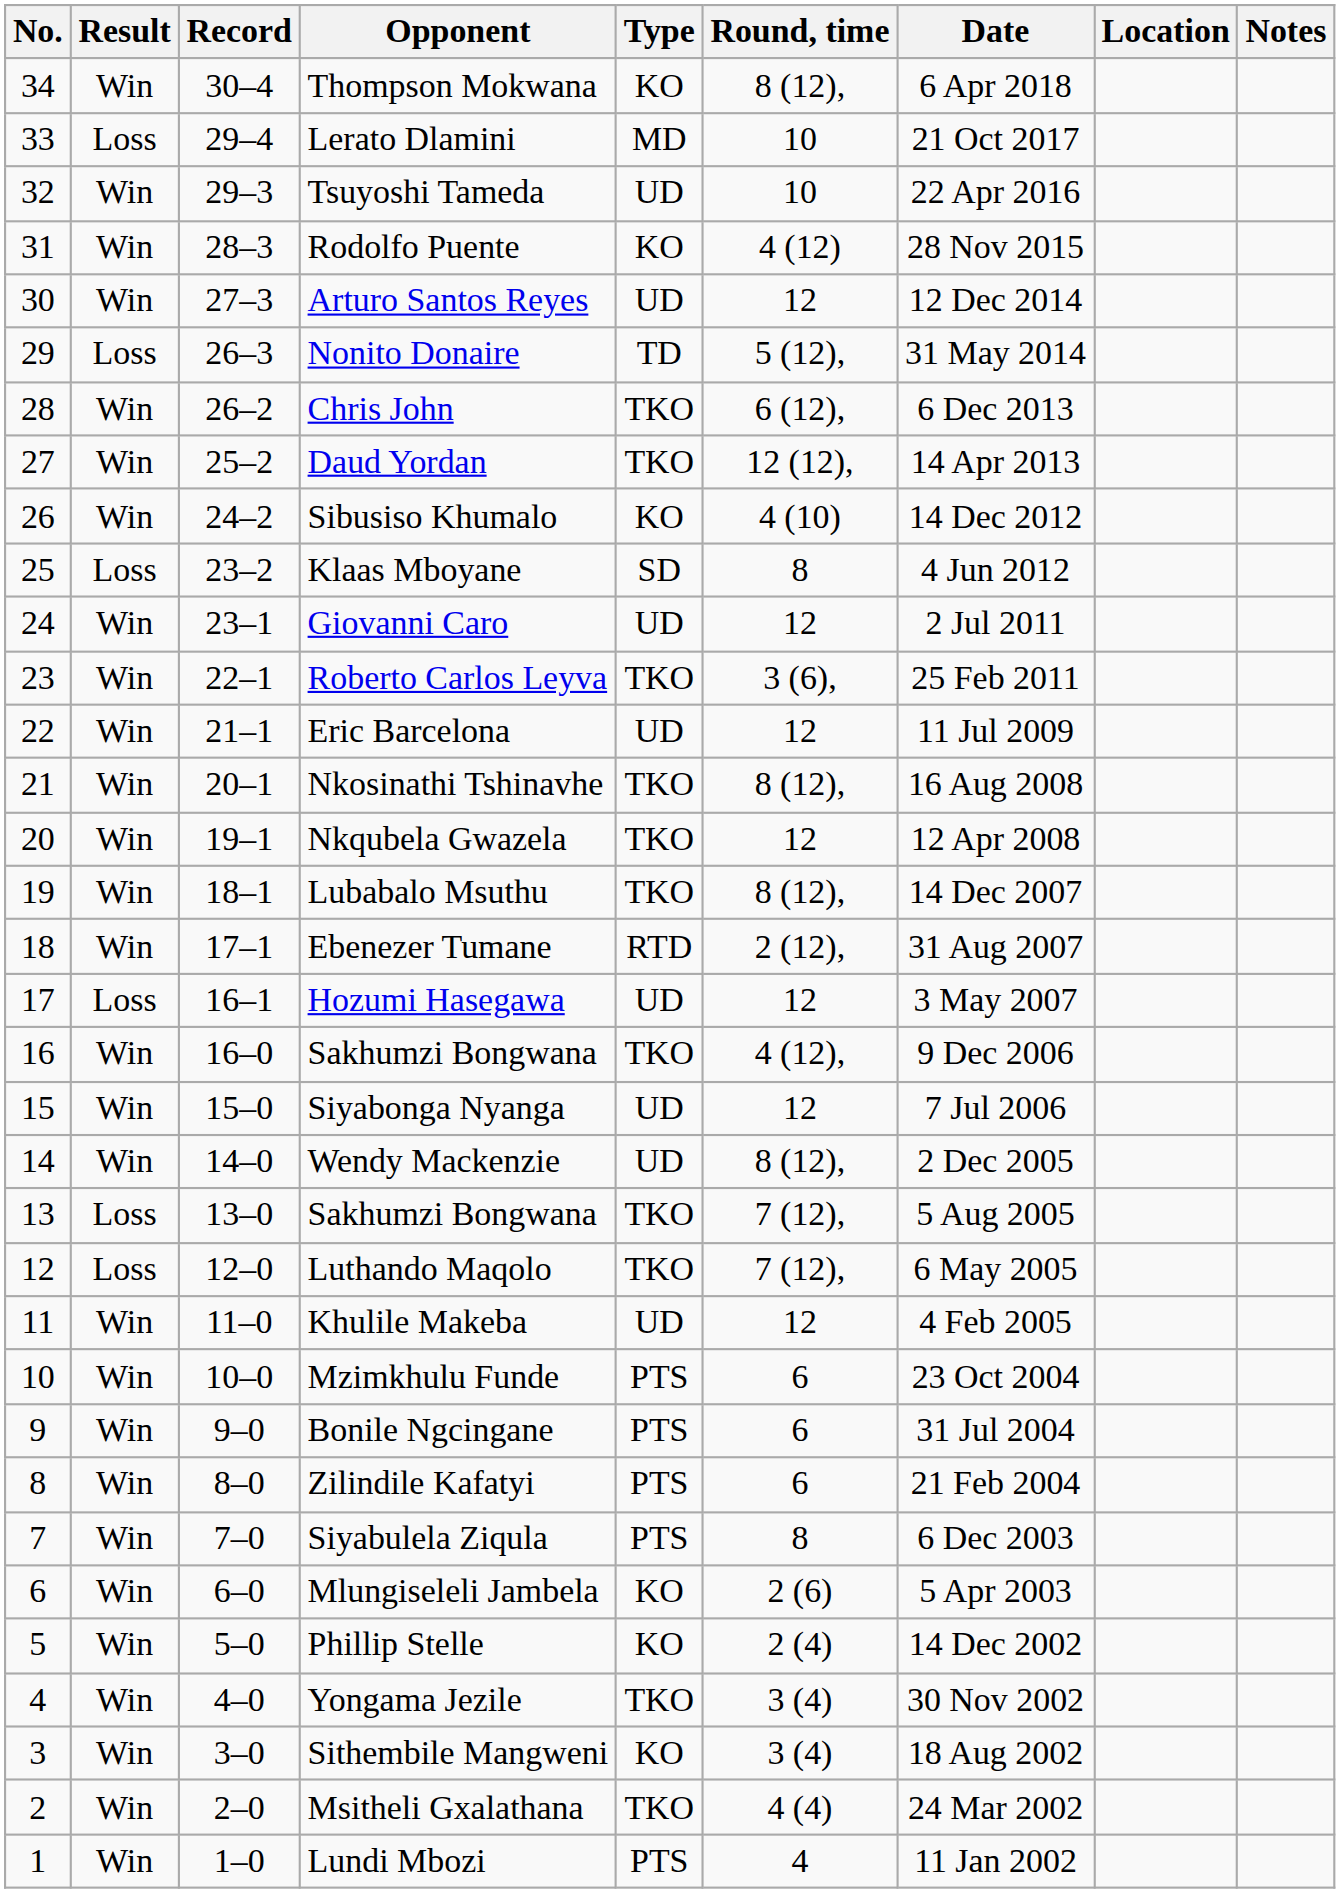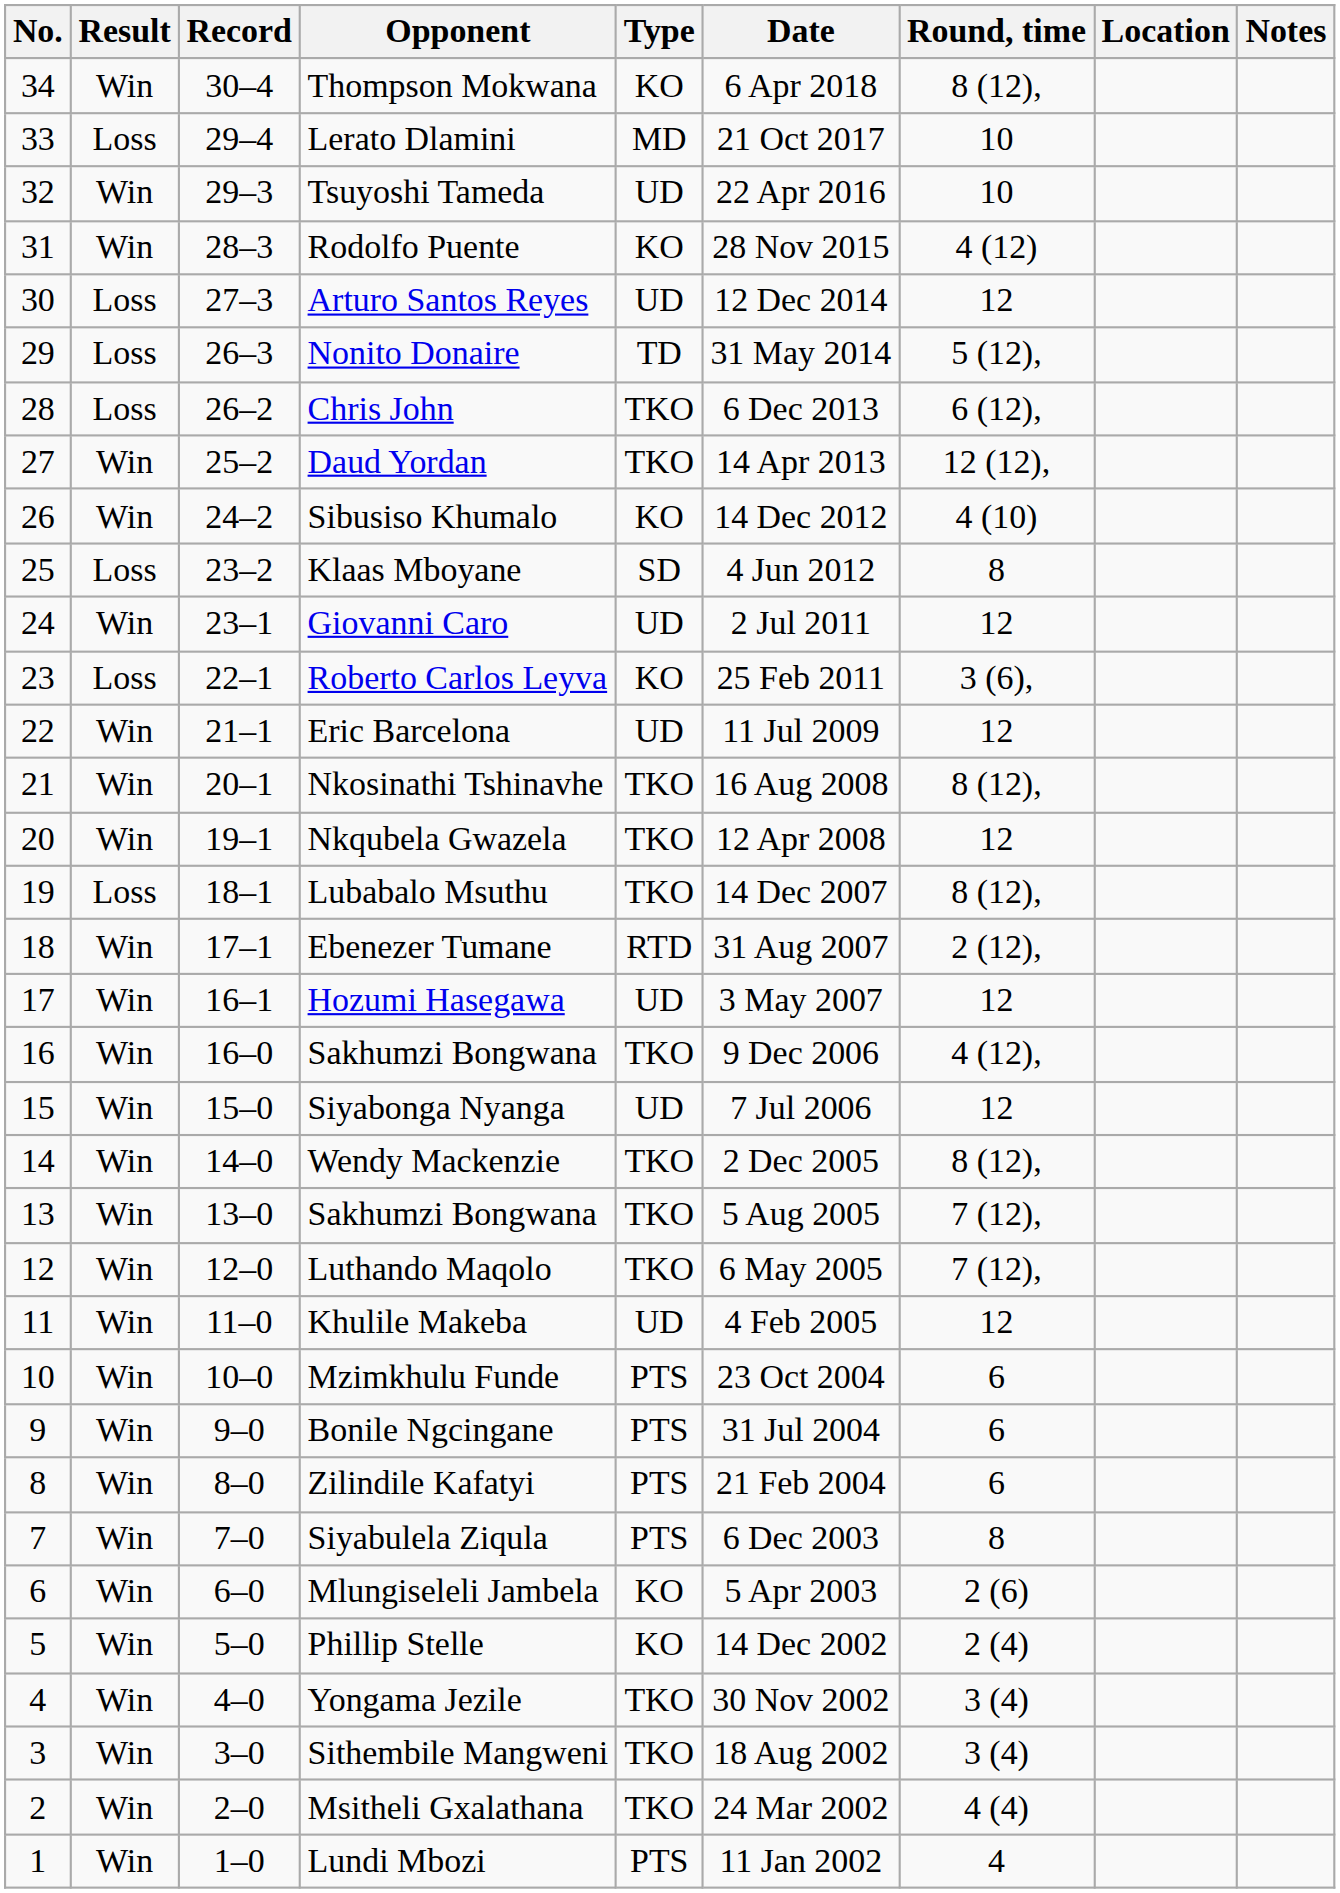columns swapped: Round, time <-> Date
Arturo Santos Reyes | Result: Win -> Loss
Chris John | Result: Win -> Loss
Roberto Carlos Leyva | Result: Win -> Loss
Roberto Carlos Leyva | Type: TKO -> KO
Lubabalo Msuthu | Result: Win -> Loss
Hozumi Hasegawa | Result: Loss -> Win
Wendy Mackenzie | Type: UD -> TKO
13 / Sakhumzi Bongwana | Result: Loss -> Win
Luthando Maqolo | Result: Loss -> Win
Sithembile Mangweni | Type: KO -> TKO
